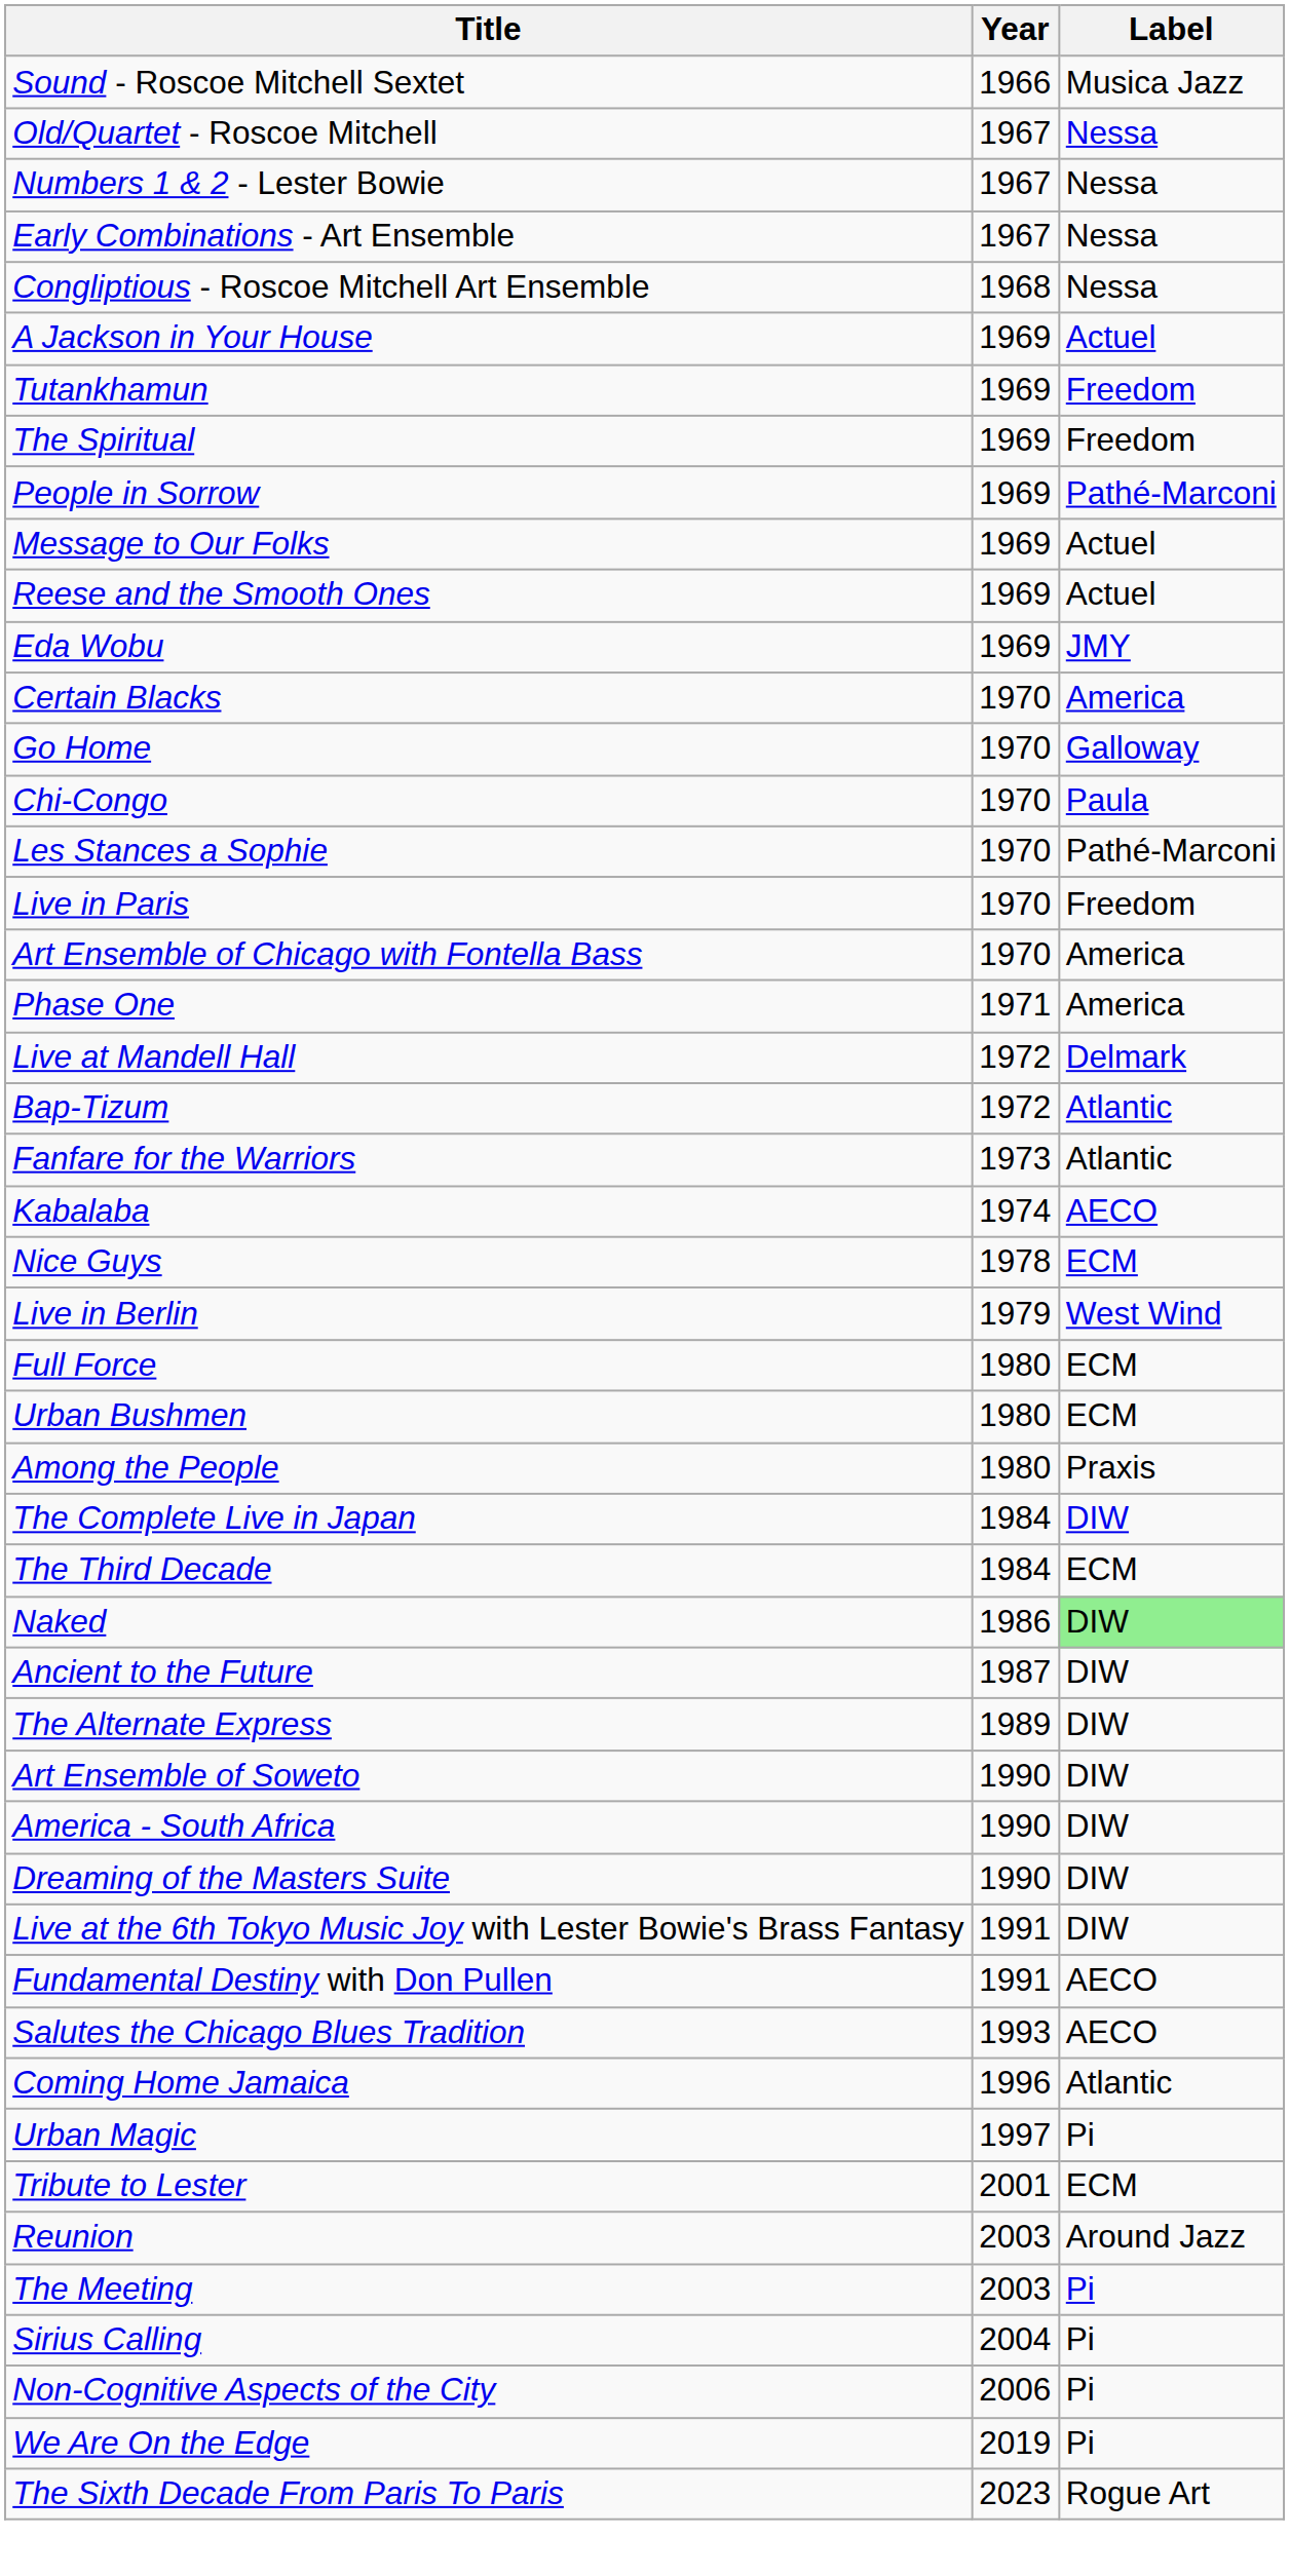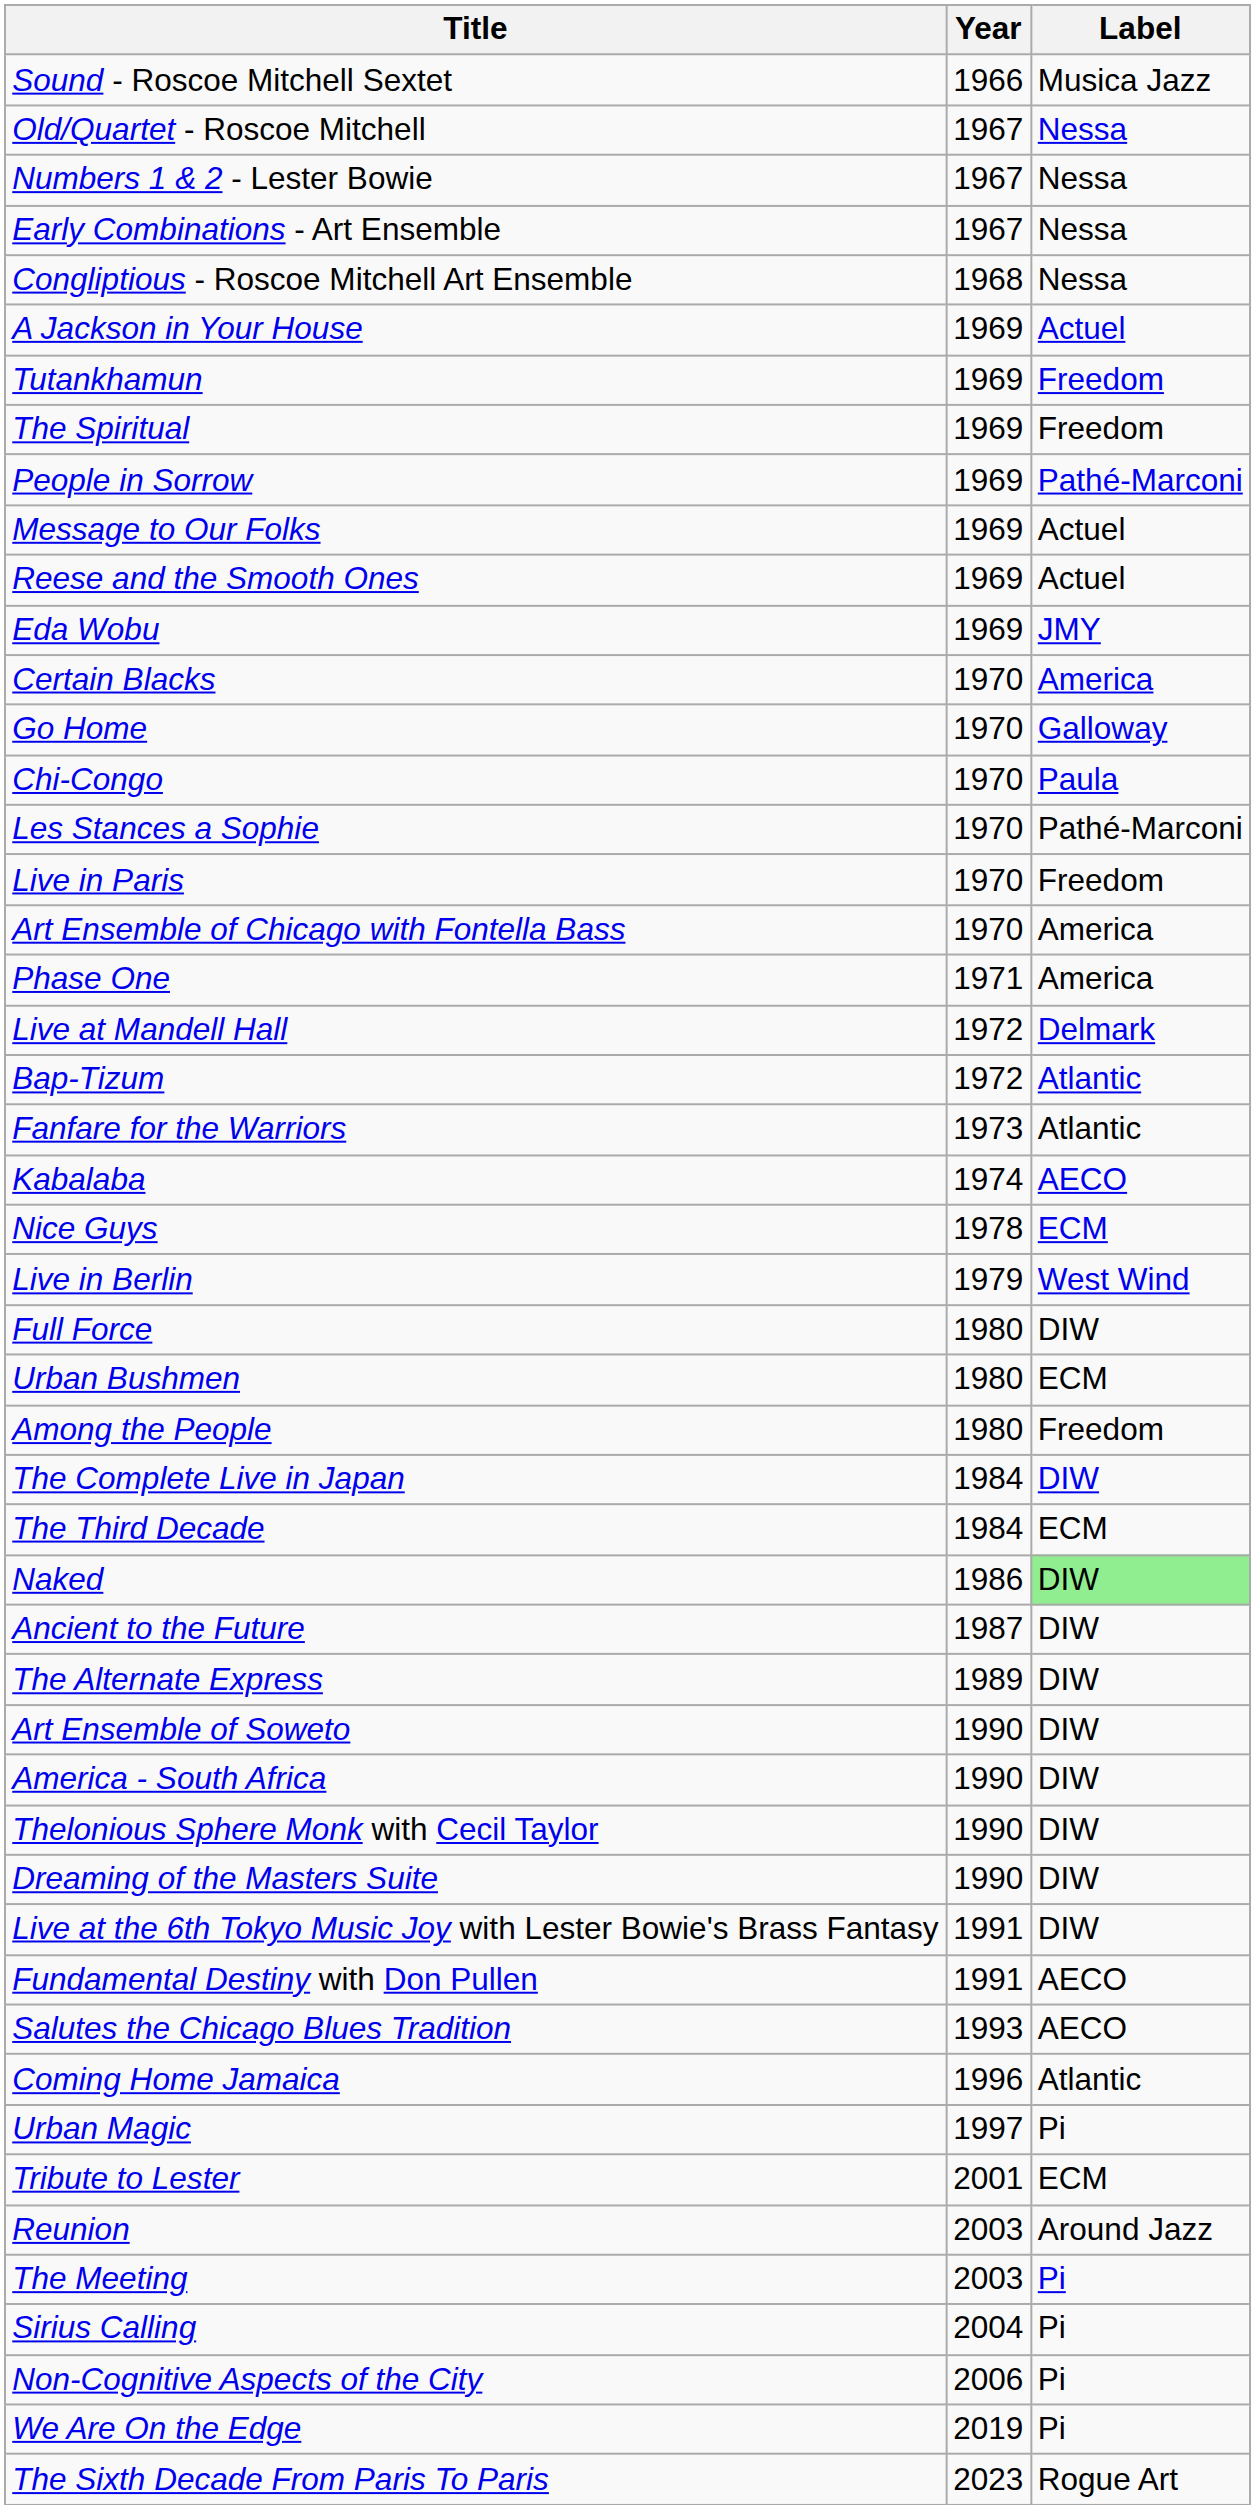Full Force | Label: ECM -> DIW
Among the People | Label: Praxis -> Freedom
+ row: Thelonious Sphere Monk with Cecil Taylor | 1990 | DIW
